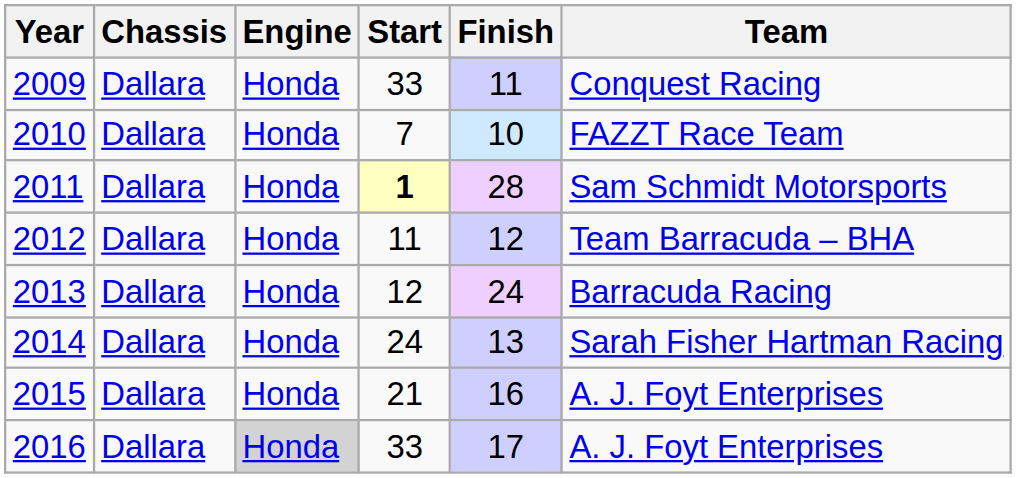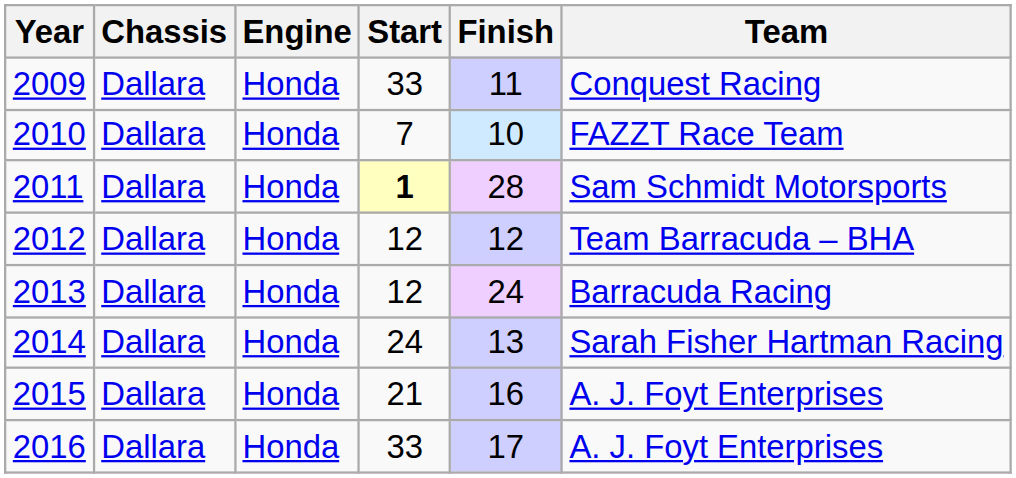2012 | Start: 11 -> 12
2016 | Engine: lightgrey background -> no background
